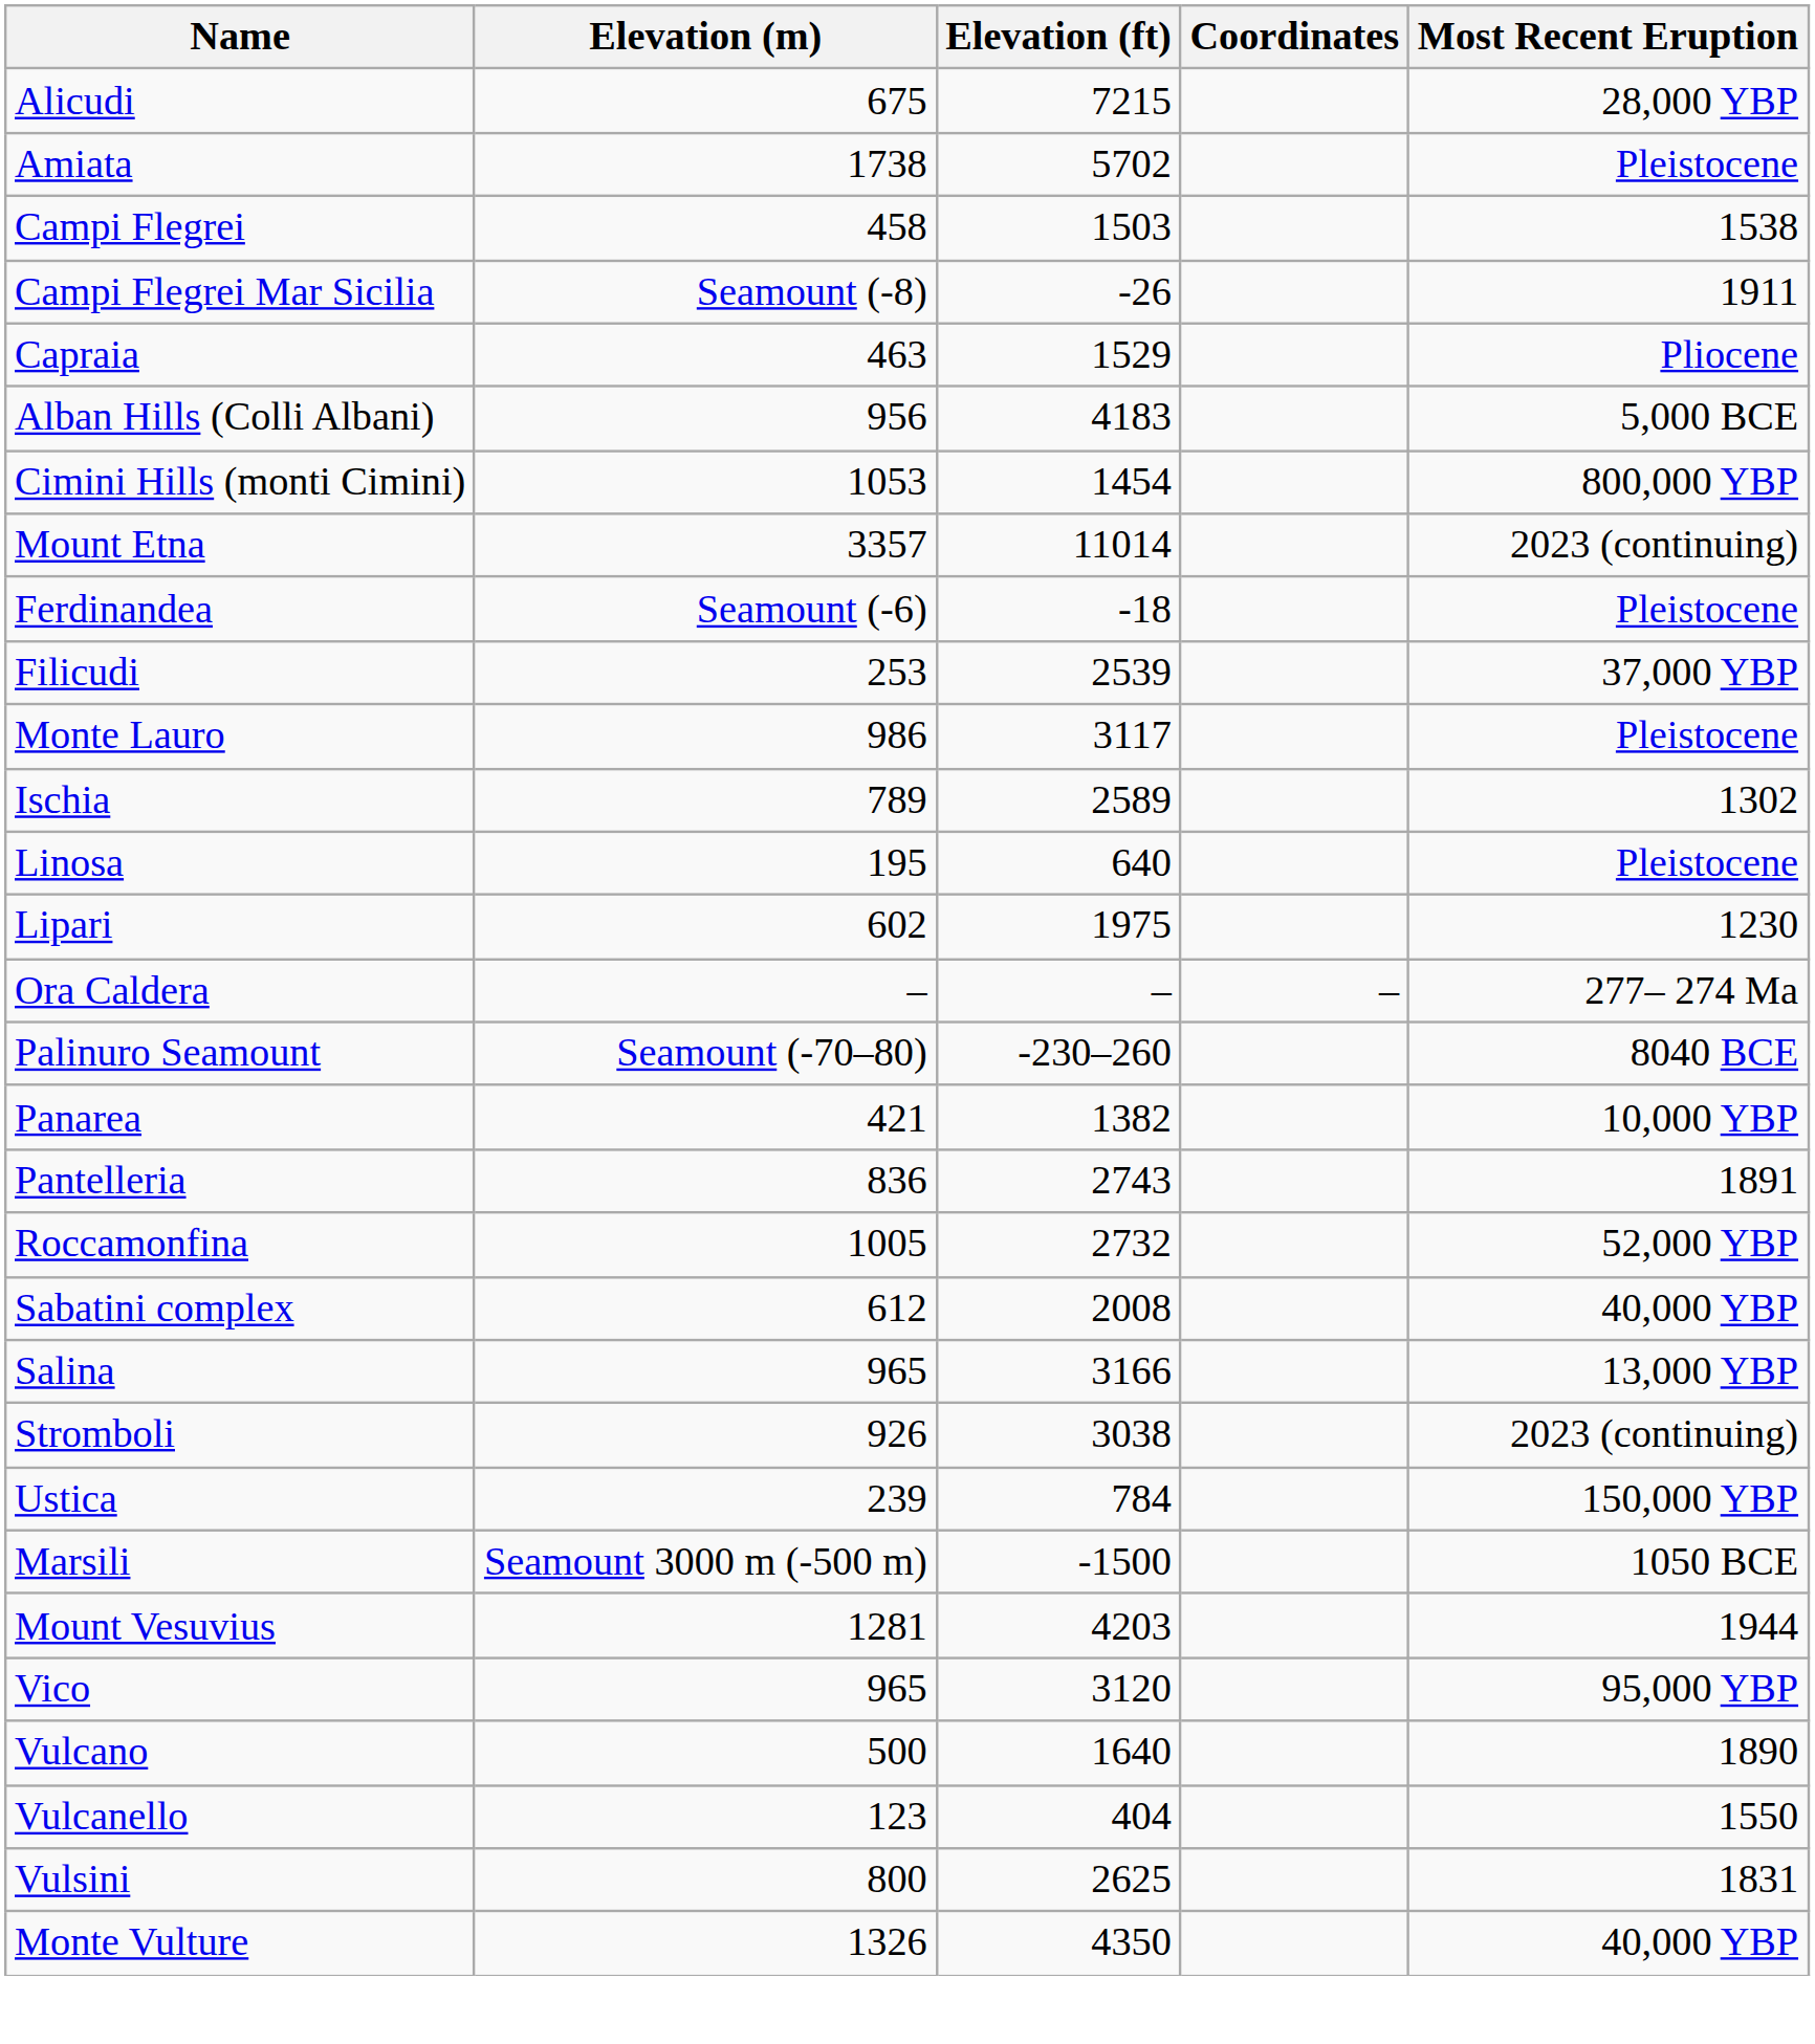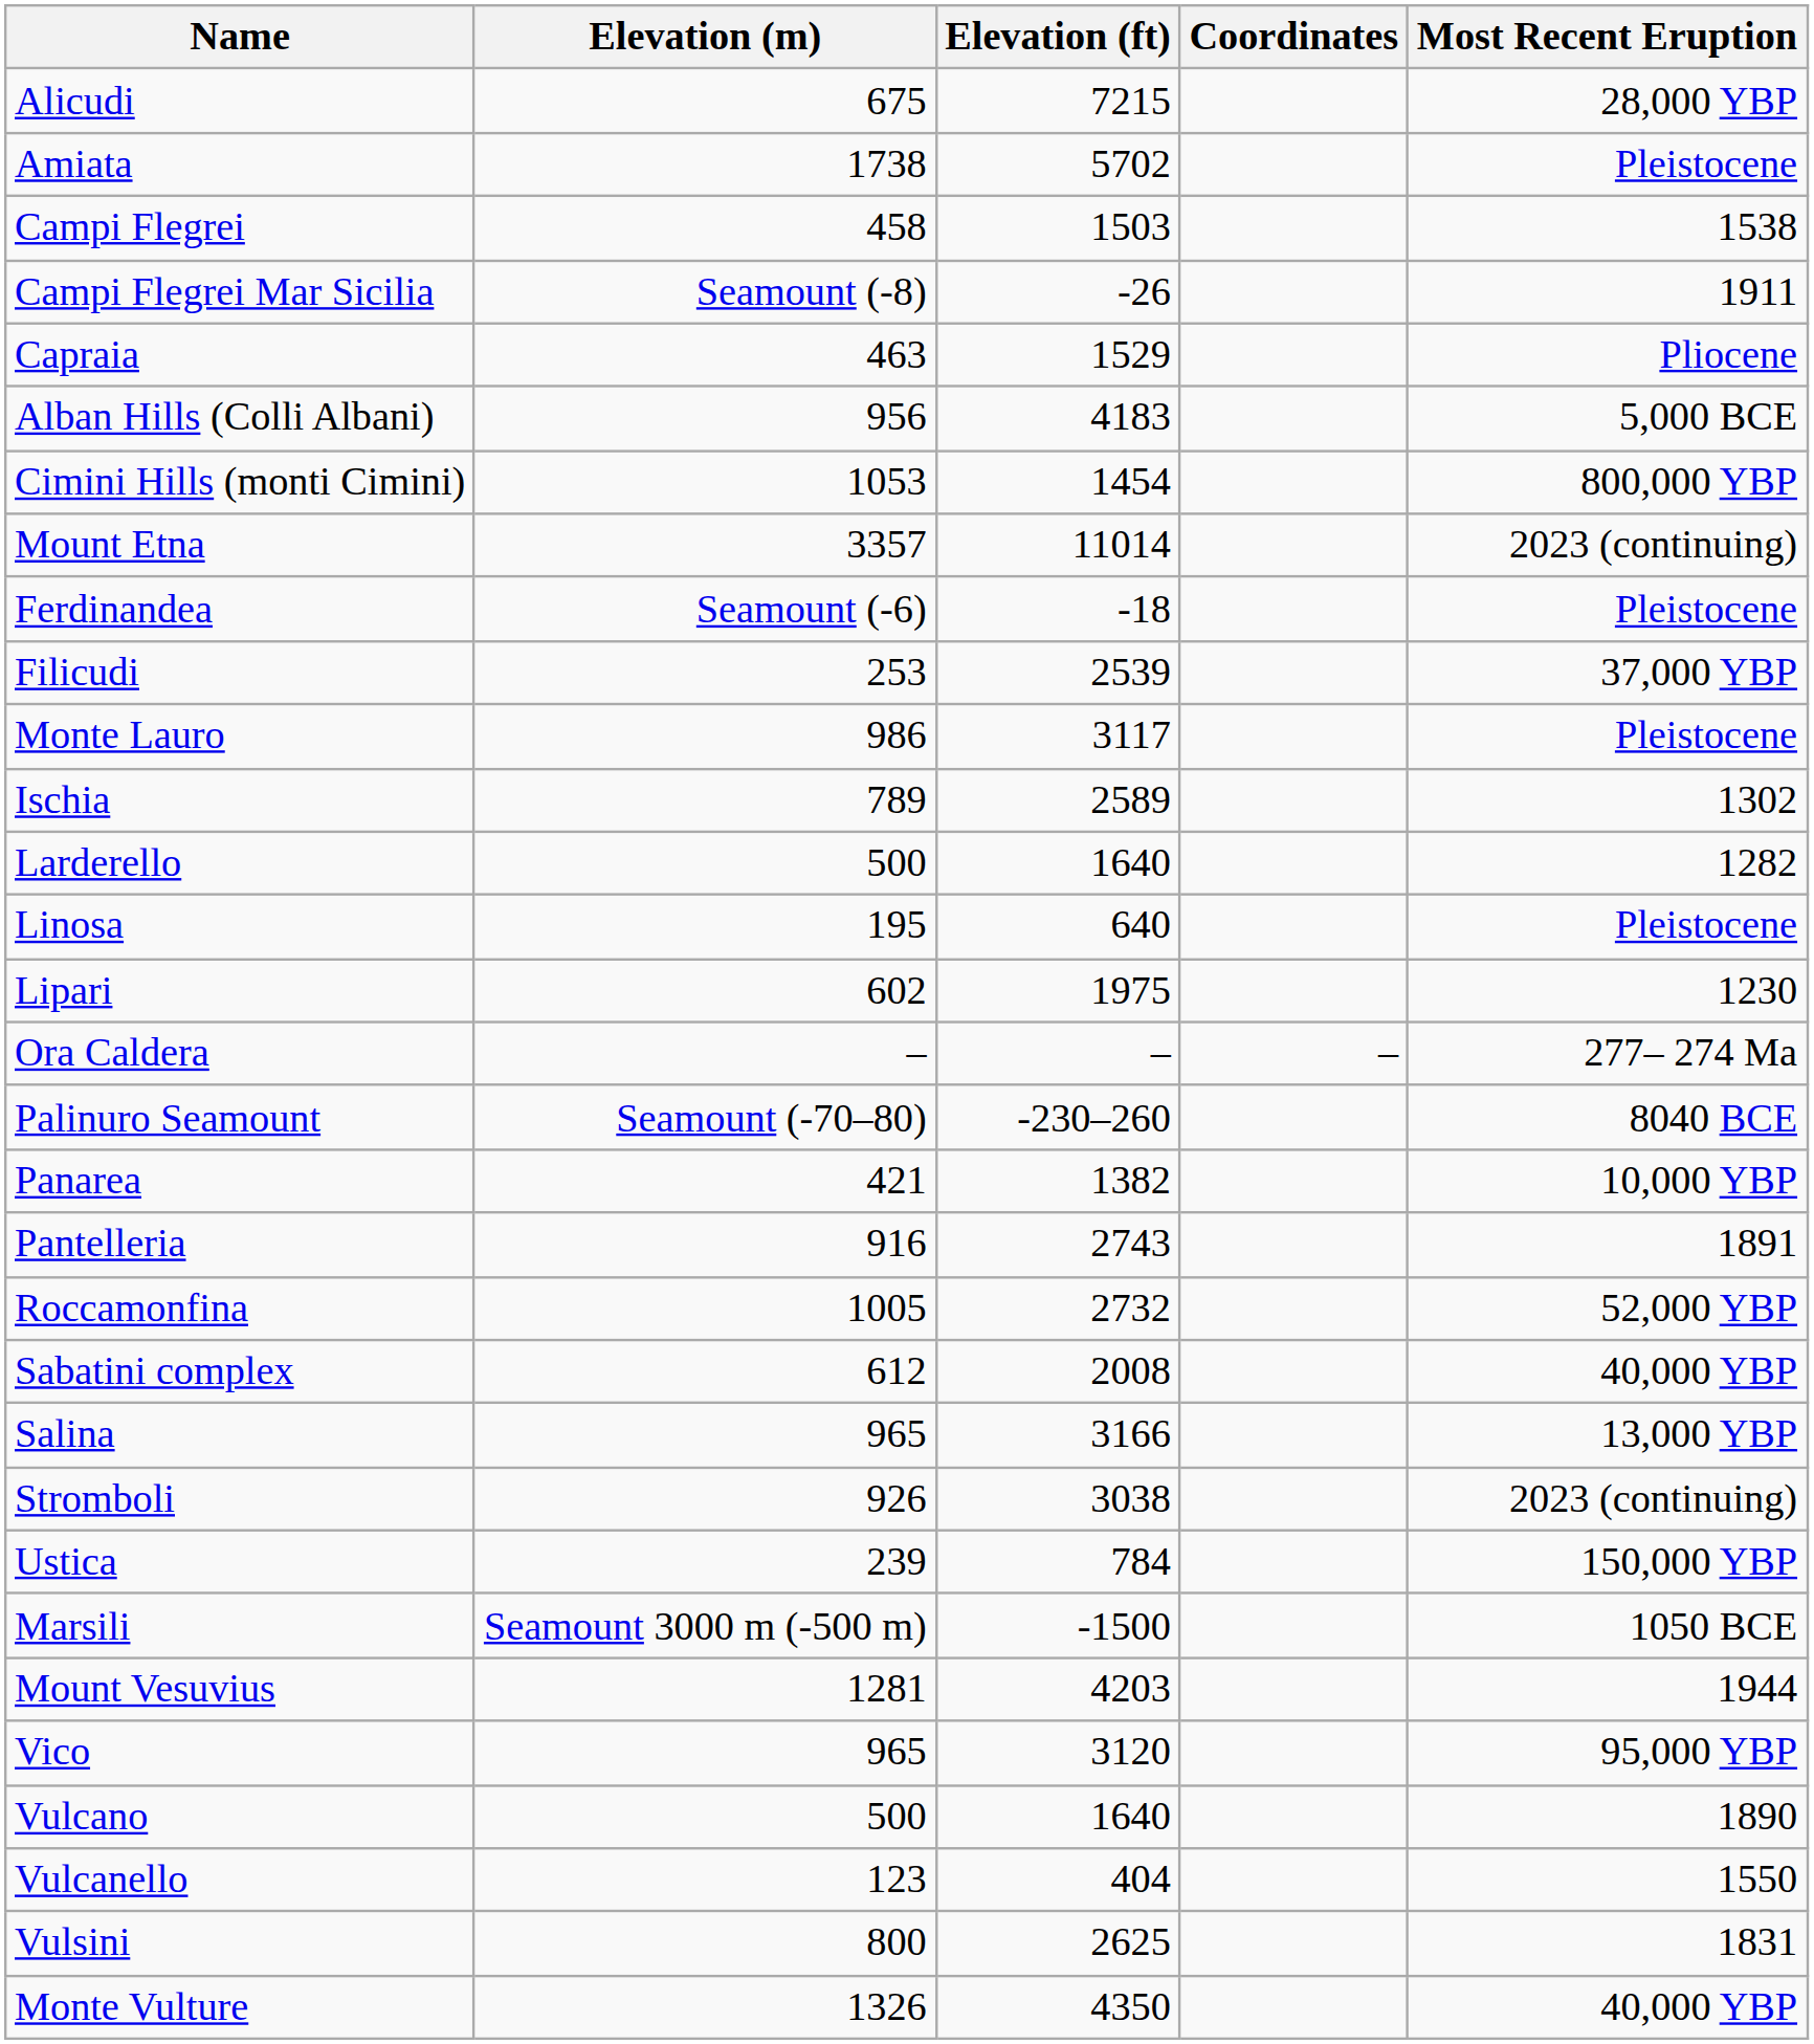+ row: Larderello | 500 | 1640 | 1282
Pantelleria | Elevation (m): 836 -> 916
